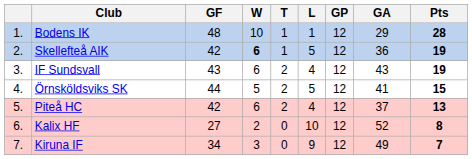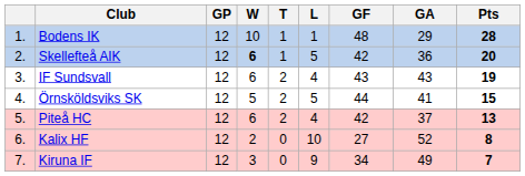columns swapped: GP <-> GF
Skellefteå AIK | Pts: 19 -> 20
